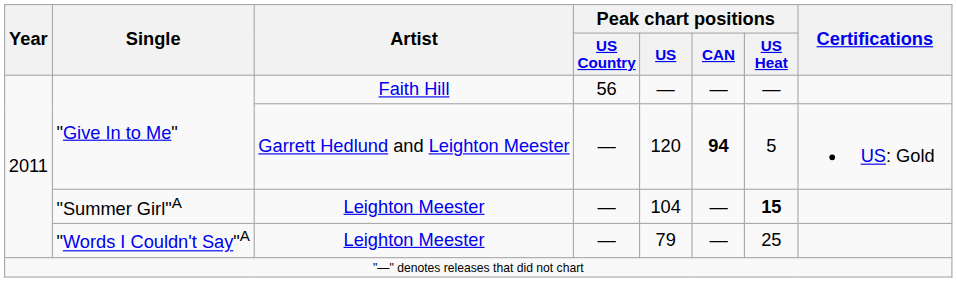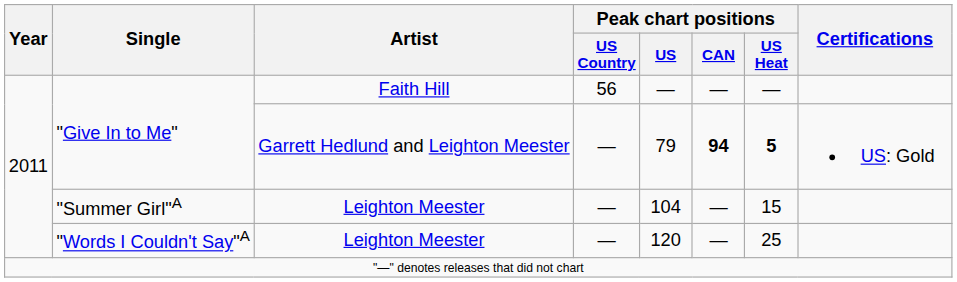"Give In to Me" / Garrett Hedlund and Leighton Meester | Peak chart positions / US: 120 -> 79
"Give In to Me" / Garrett Hedlund and Leighton Meester | Peak chart positions / US Heat: normal -> bold
"Summer Girl"A | Peak chart positions / US Heat: bold -> normal
"Words I Couldn't Say"A | Peak chart positions / US: 79 -> 120
